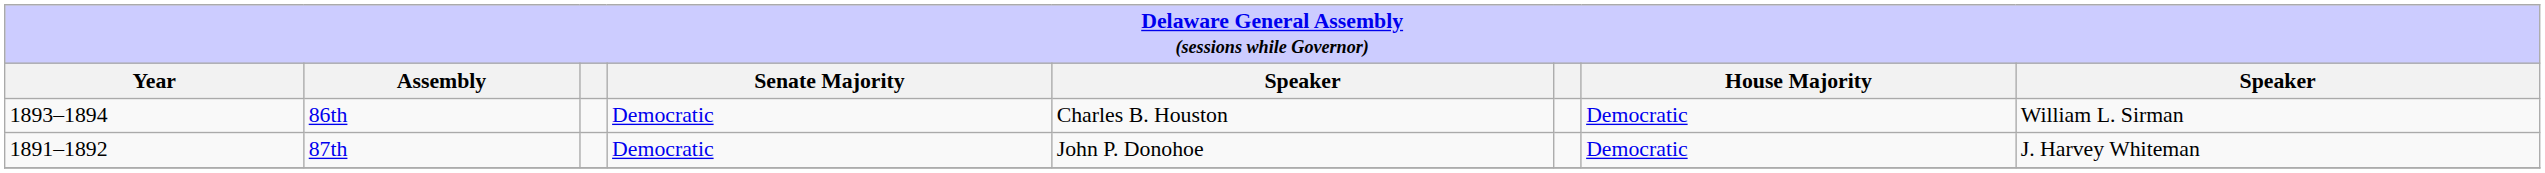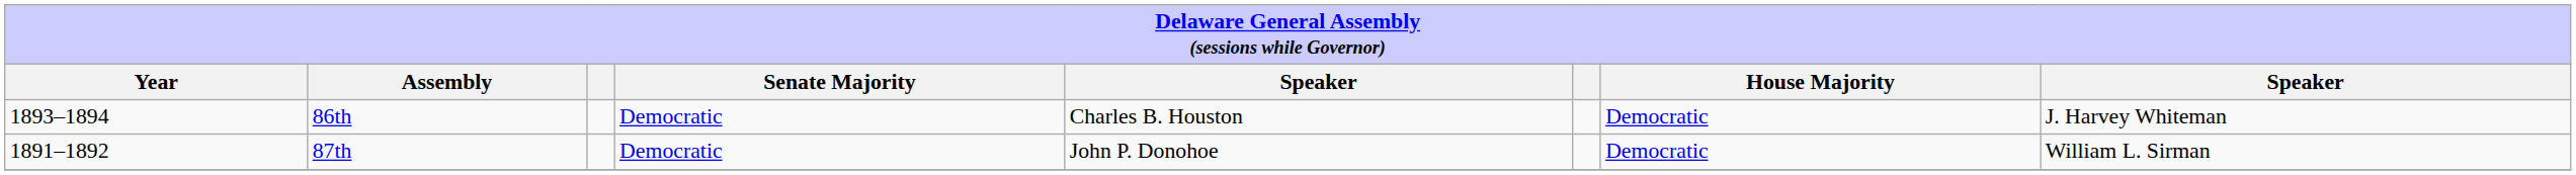86th | column 8: William L. Sirman -> J. Harvey Whiteman
87th | column 8: J. Harvey Whiteman -> William L. Sirman
